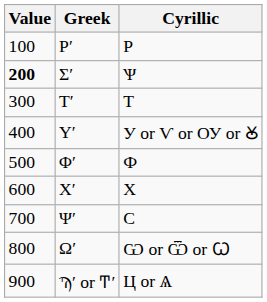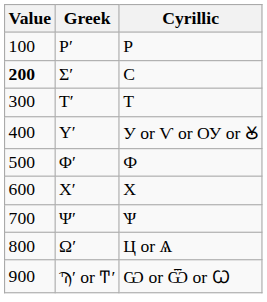Σʹ | Cyrillic: Ѱ -> С
Ψʹ | Cyrillic: С -> Ѱ
Ωʹ | Cyrillic: Ѡ or Ѿ or Ꙍ -> Ц or Ѧ
Ϡʹ or Ͳʹ | Cyrillic: Ц or Ѧ -> Ѡ or Ѿ or Ꙍ
